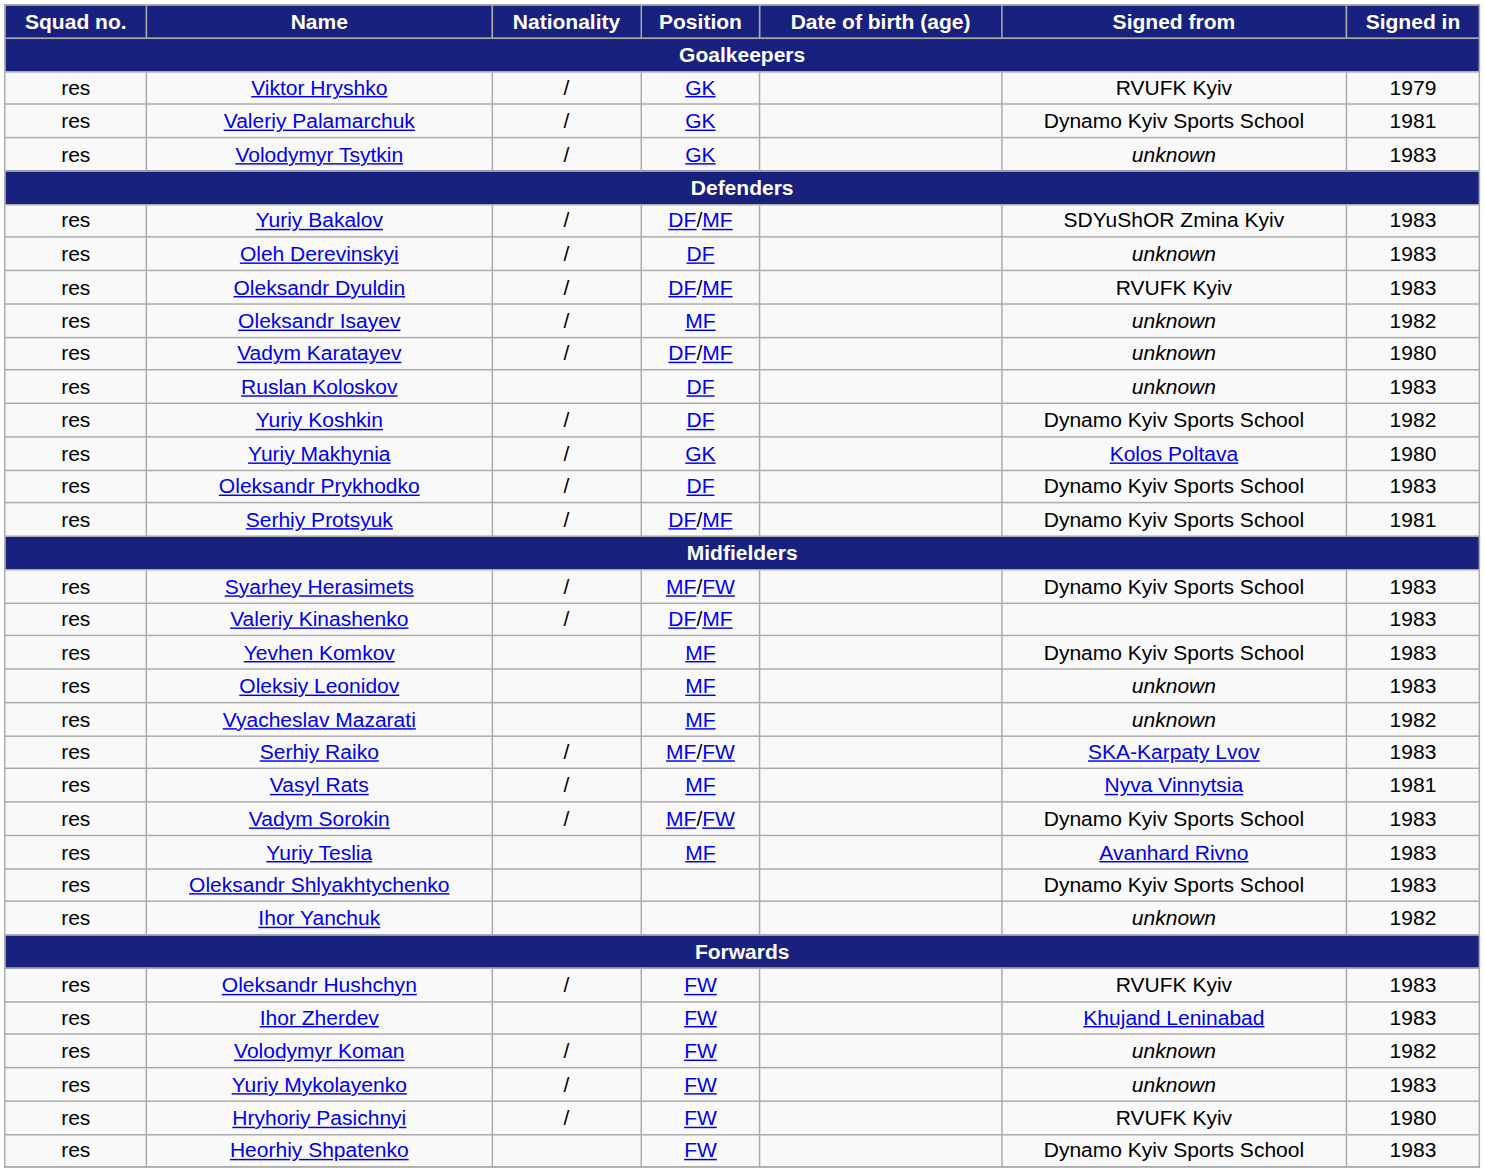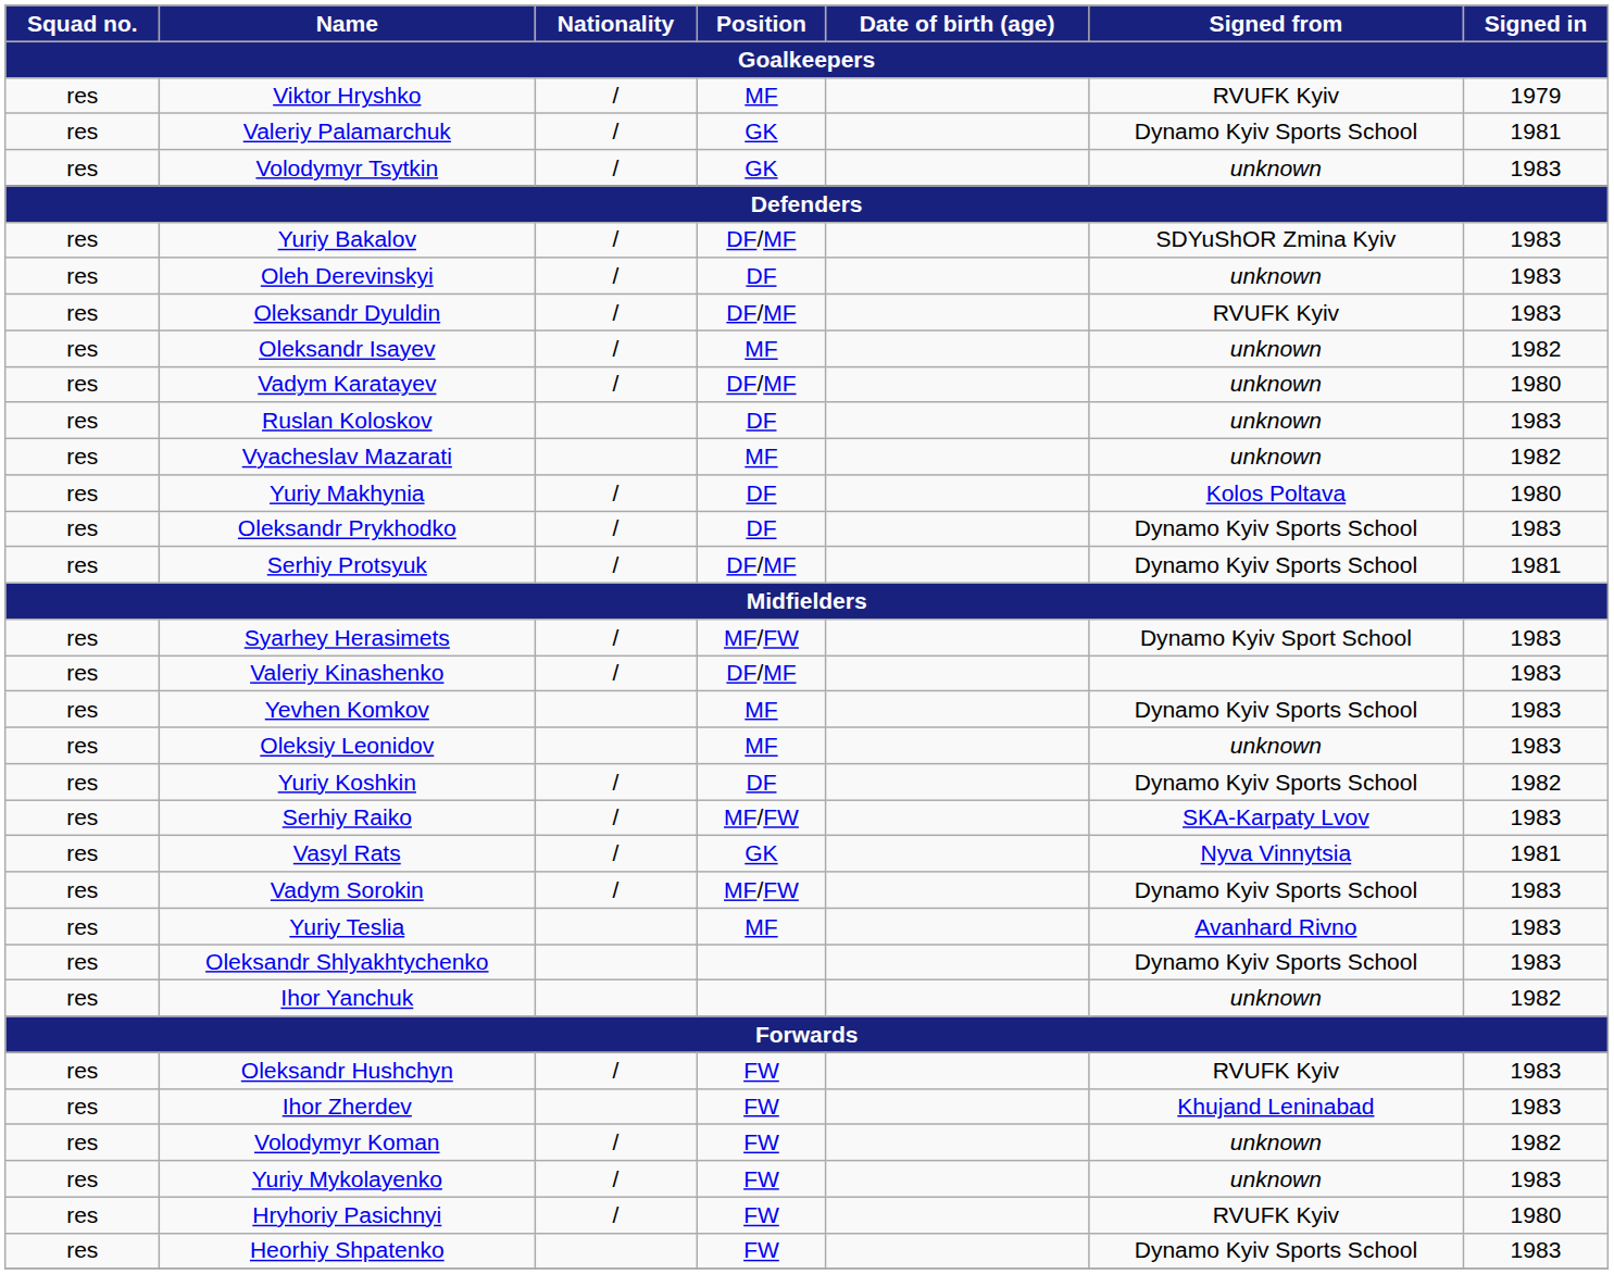Viktor Hryshko | Position: GK -> MF
rows swapped: Yuriy Koshkin <-> Vyacheslav Mazarati
Yuriy Makhynia | Position: GK -> DF
Syarhey Herasimets | Signed from: Dynamo Kyiv Sports School -> Dynamo Kyiv Sport School
Vasyl Rats | Position: MF -> GK
